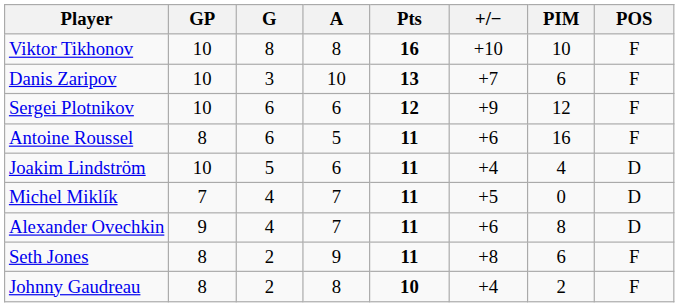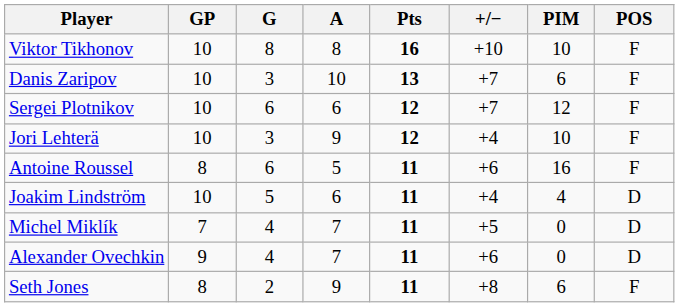Sergei Plotnikov | +/−: +9 -> +7
+ row: Jori Lehterä | 10 | 3 | 9 | 12 | +4 | 10 | F
Alexander Ovechkin | PIM: 8 -> 0
- row: Johnny Gaudreau | 8 | 2 | 8 | 10 | +4 | 2 | F
